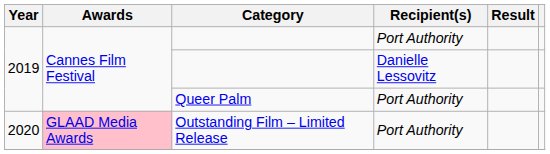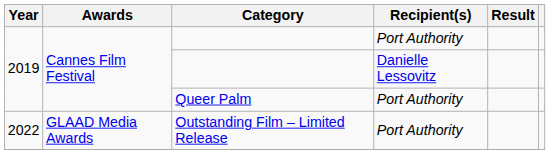Outstanding Film – Limited Release | Year: 2020 -> 2022
Outstanding Film – Limited Release | Awards: pink background -> no background
